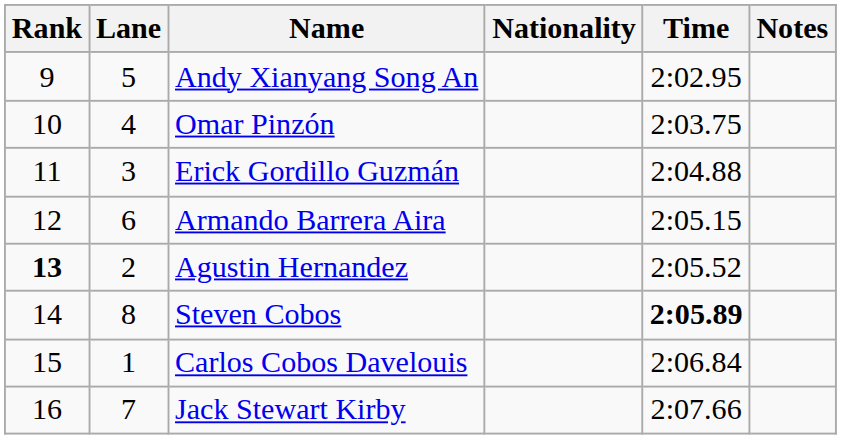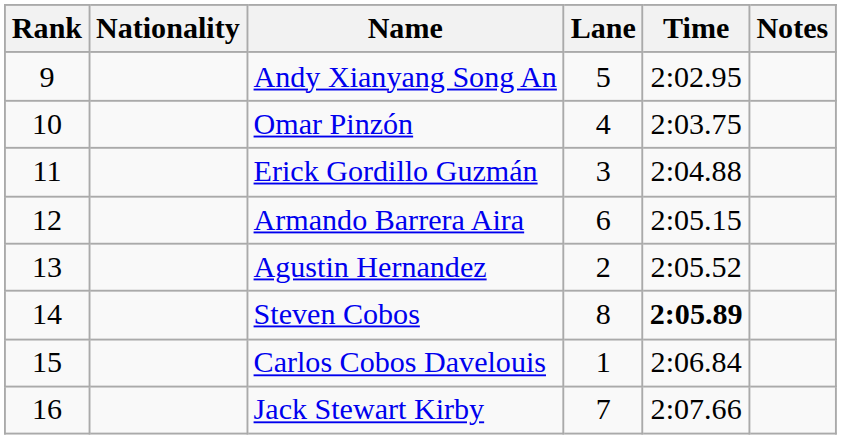columns swapped: Lane <-> Nationality
Agustin Hernandez | Rank: bold -> normal
